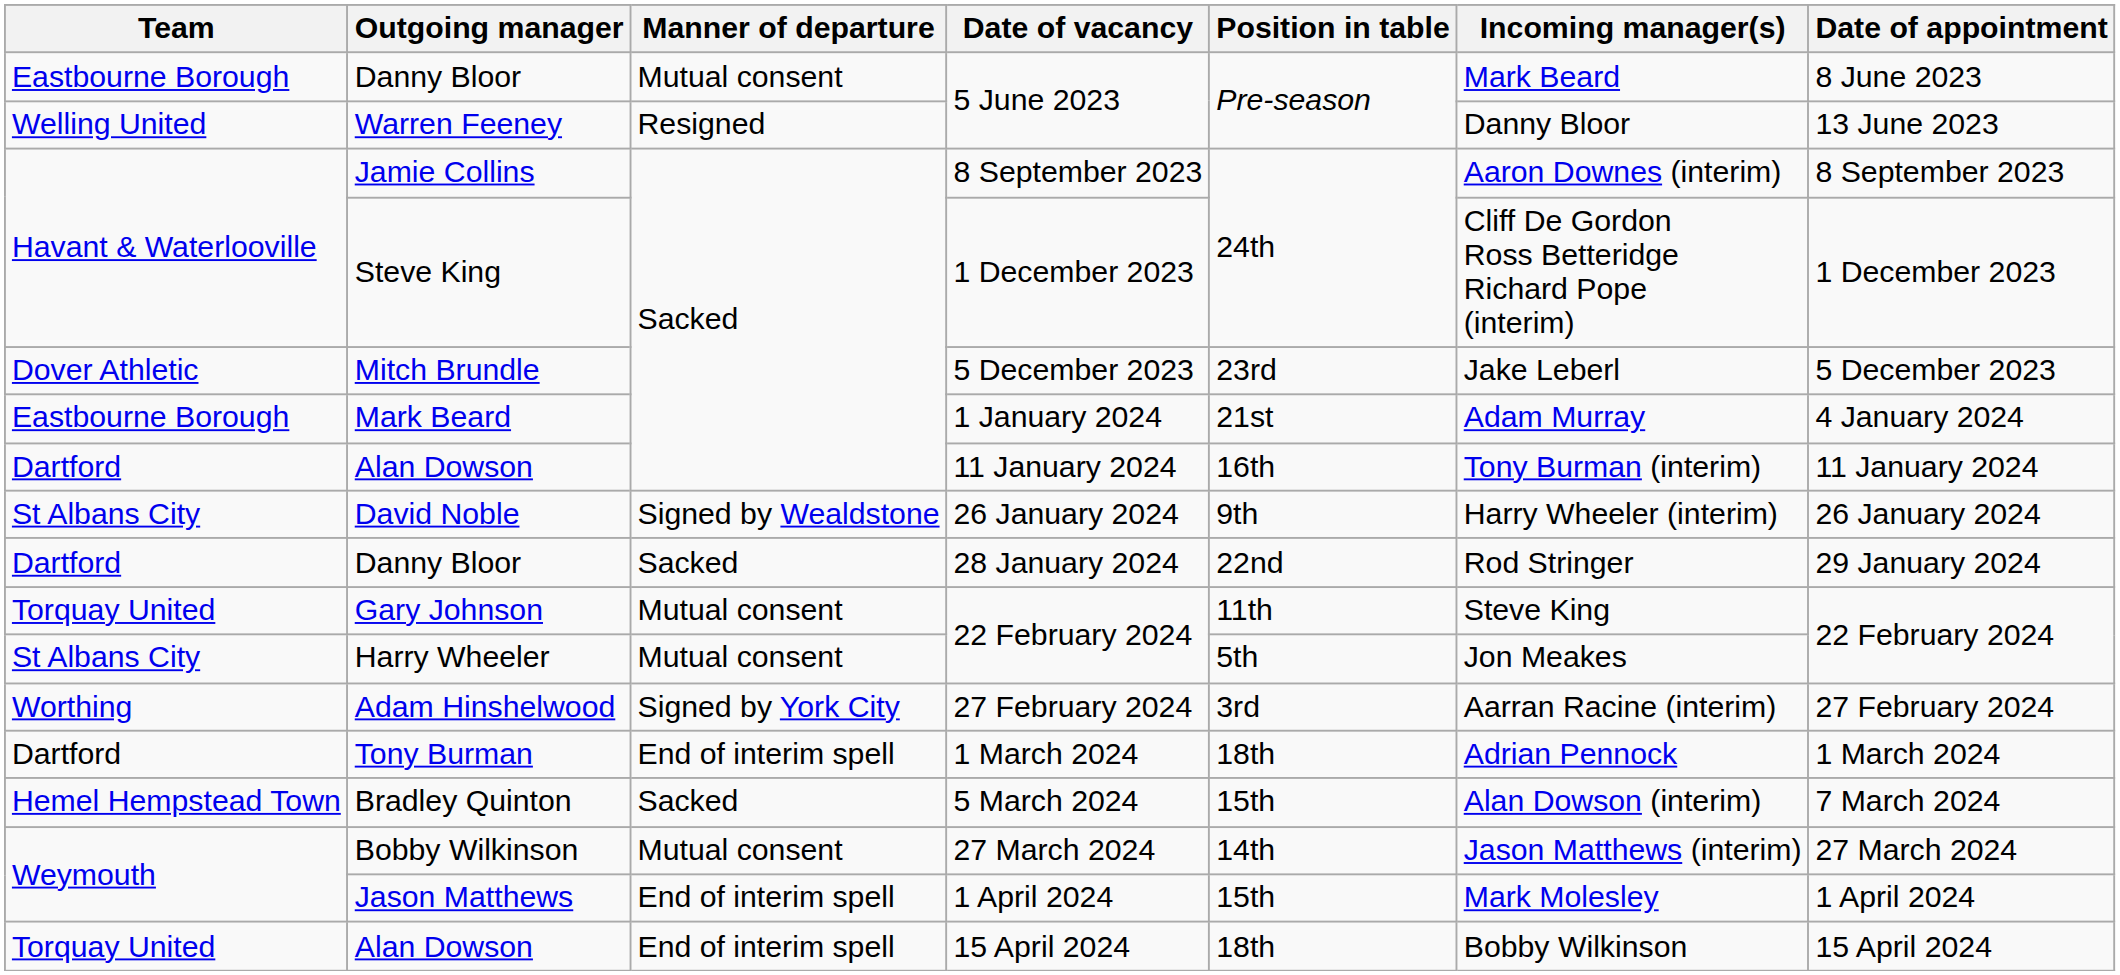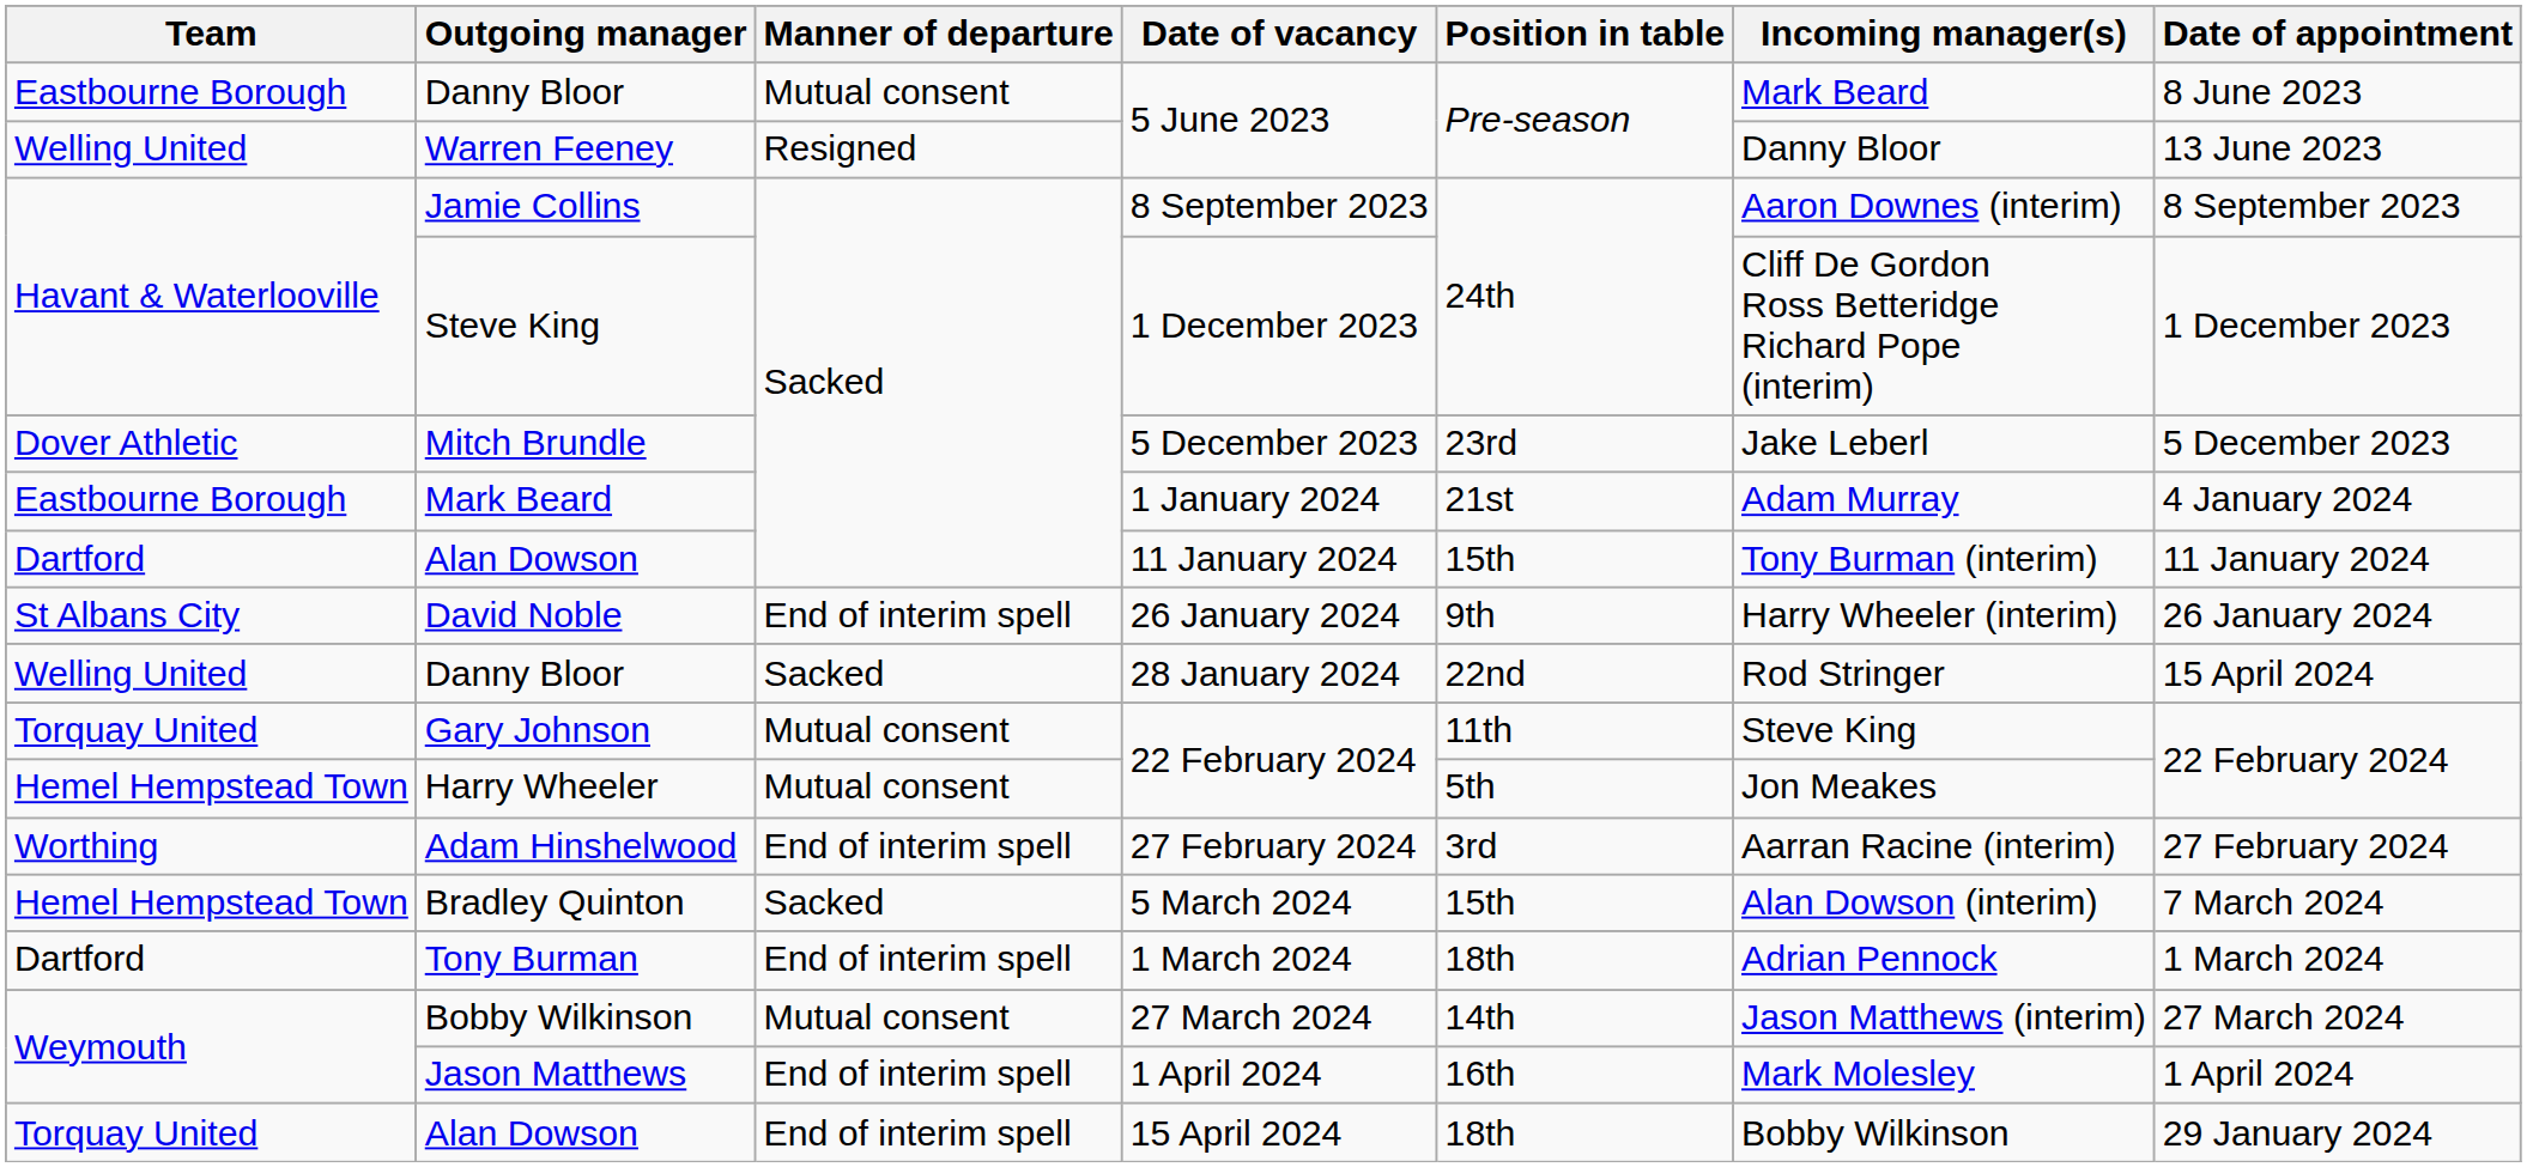Alan Dowson / 11 January 2024 | Position in table: 16th -> 15th
David Noble | Manner of departure: Signed by Wealdstone -> End of interim spell
Danny Bloor / 28 January 2024 | Team: Dartford -> Welling United
Danny Bloor / 28 January 2024 | Date of appointment: 29 January 2024 -> 15 April 2024
Harry Wheeler | Team: St Albans City -> Hemel Hempstead Town
Adam Hinshelwood | Manner of departure: Signed by York City -> End of interim spell
rows swapped: Tony Burman <-> Bradley Quinton
Jason Matthews | Position in table: 15th -> 16th
Alan Dowson / 15 April 2024 | Date of appointment: 15 April 2024 -> 29 January 2024
